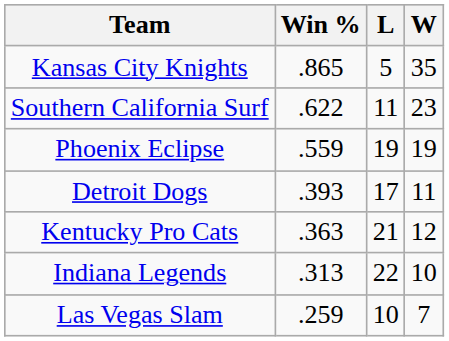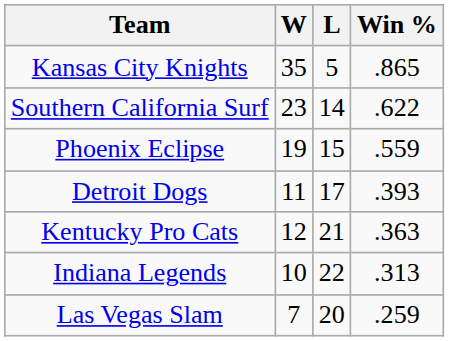columns swapped: W <-> Win %
Southern California Surf | L: 11 -> 14
Phoenix Eclipse | L: 19 -> 15
Las Vegas Slam | L: 10 -> 20
